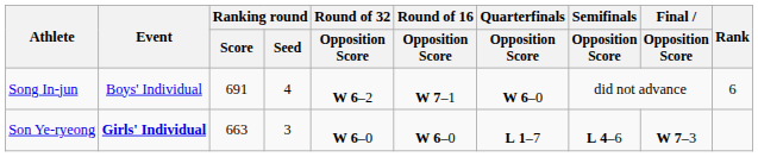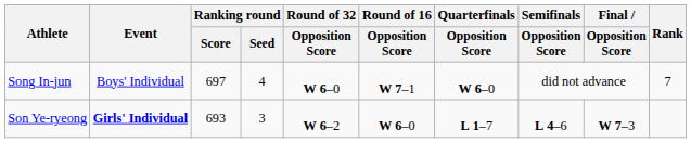Song In-jun | Ranking round / Score: 691 -> 697
Song In-jun | Round of 32 / Opposition Score: W 6–2 -> W 6–0
Song In-jun | Rank: 6 -> 7
Son Ye-ryeong | Ranking round / Score: 663 -> 693
Son Ye-ryeong | Round of 32 / Opposition Score: W 6–0 -> W 6–2
